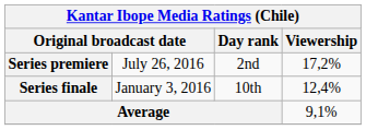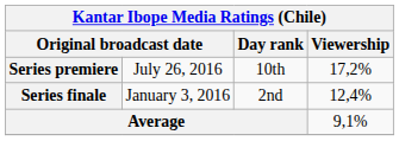Series premiere | Day rank: 2nd -> 10th
Series finale | Day rank: 10th -> 2nd
